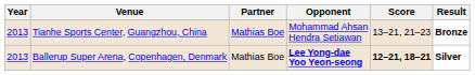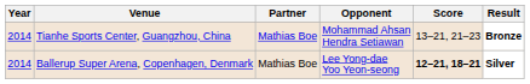Tianhe Sports Center, Guangzhou, China | Year: 2013 -> 2014
Ballerup Super Arena, Copenhagen, Denmark | Year: 2013 -> 2014
Ballerup Super Arena, Copenhagen, Denmark | Opponent: bold -> normal
